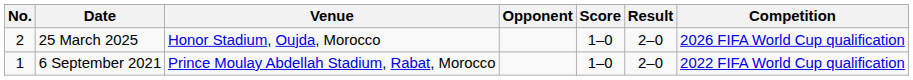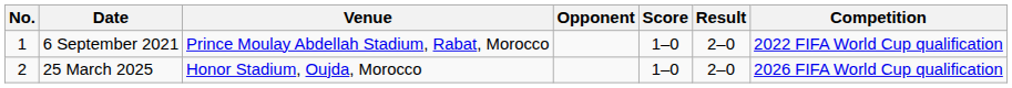rows swapped: 6 September 2021 <-> 25 March 2025
